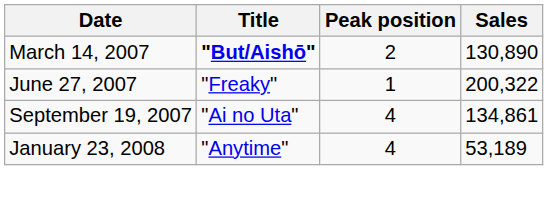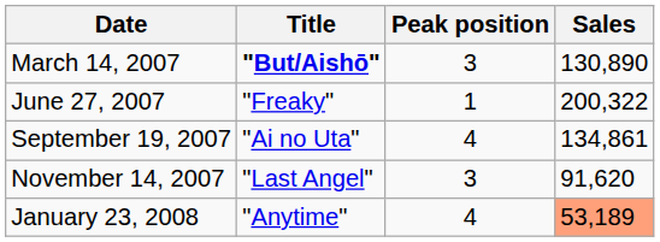March 14, 2007 | Peak position: 2 -> 3
+ row: November 14, 2007 | "Last Angel" | 3 | 91,620
January 23, 2008 | Sales: no background -> lightsalmon background
